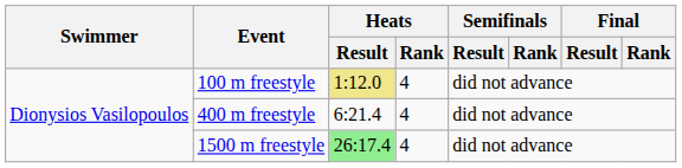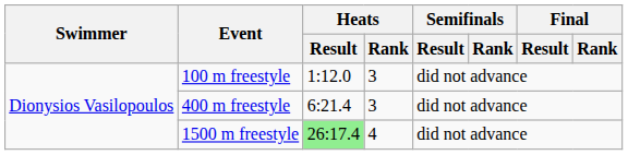100 m freestyle | Heats / Result: khaki background -> no background
100 m freestyle | Heats / Rank: 4 -> 3
400 m freestyle | Heats / Rank: 4 -> 3
